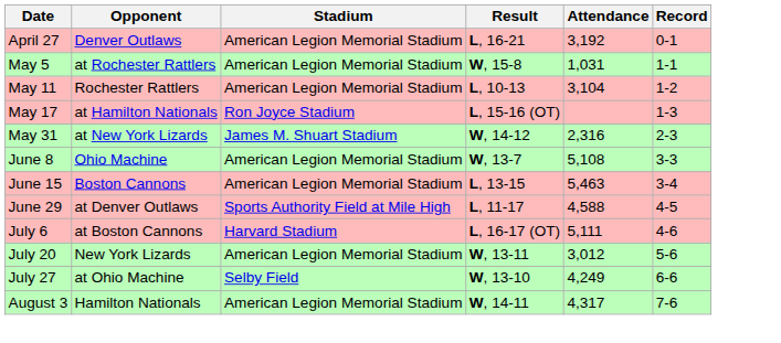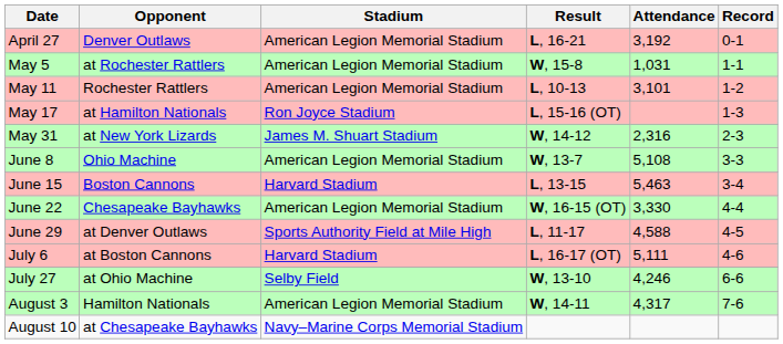May 11 | Attendance: 3,104 -> 3,101
June 15 | Stadium: American Legion Memorial Stadium -> Harvard Stadium
+ row: June 22 | Chesapeake Bayhawks | American Legion Memorial Stadium | W, 16-15 (OT) | 3,330 | 4-4
- row: July 20 | New York Lizards | American Legion Memorial Stadium | W, 13-11 | 3,012 | 5-6
July 27 | Attendance: 4,249 -> 4,246
+ row: August 10 | at Chesapeake Bayhawks | Navy–Marine Corps Memorial Stadium
